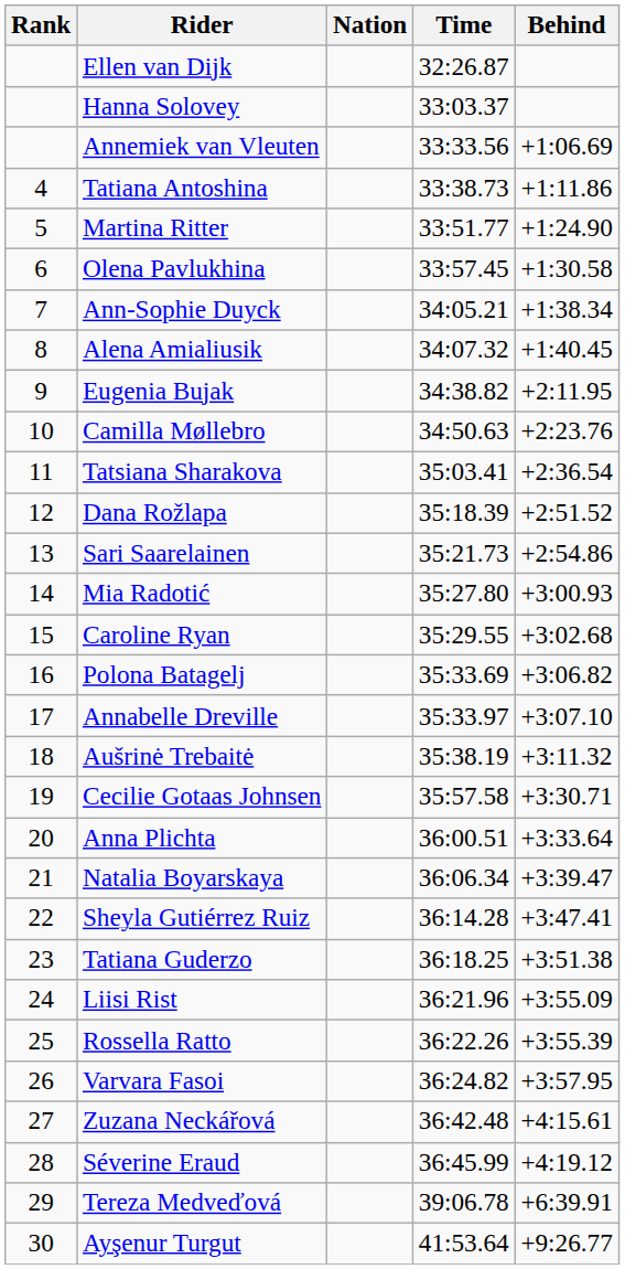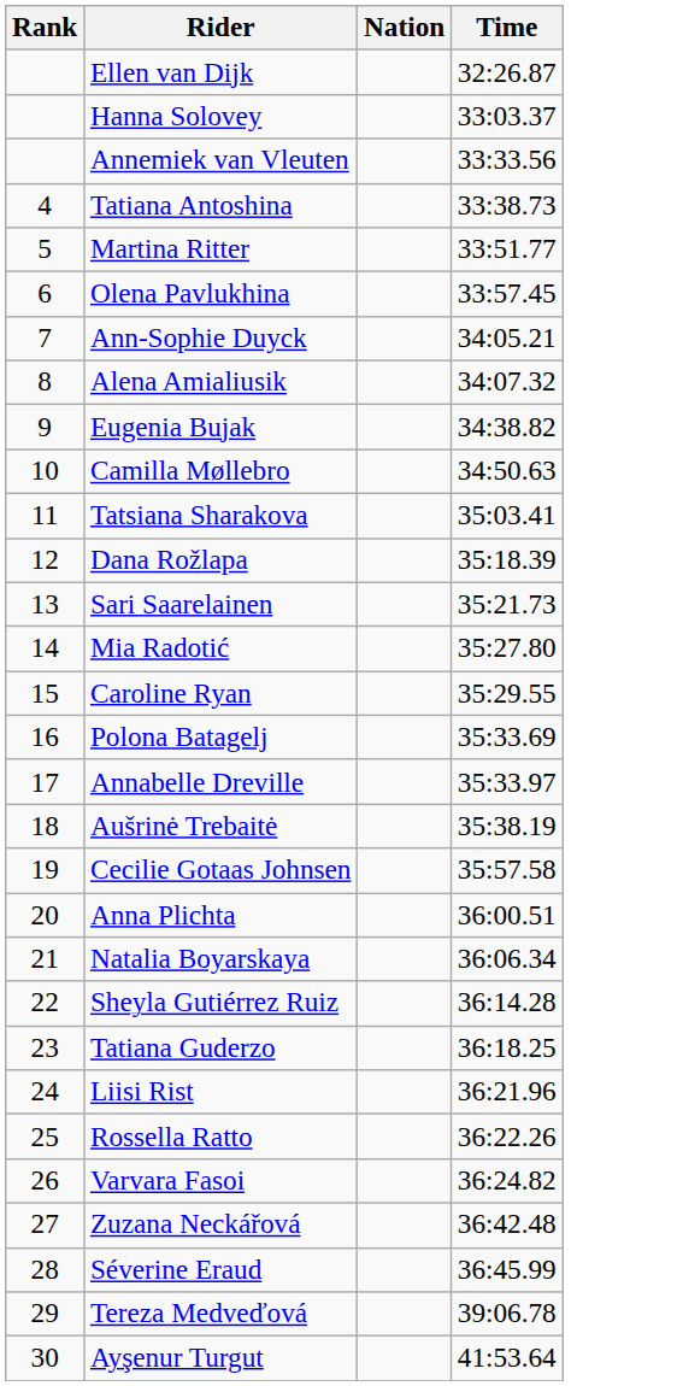- column: Behind | +1:06.69 | +1:11.86 | +1:24.90 | +1:30.58 | +1:38.34 | +1:40.45 | +2:11.95 | +2:23.76 | +2:36.54 | +2:51.52 | +2:54.86 | +3:00.93 | +3:02.68 | +3:06.82 | +3:07.10 | +3:11.32 | +3:30.71 | +3:33.64 | +3:39.47 | +3:47.41 | +3:51.38 | +3:55.09 | +3:55.39 | +3:57.95 | +4:15.61 | +4:19.12 | +6:39.91 | +9:26.77
